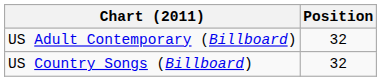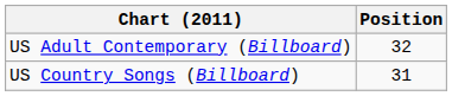US Country Songs (Billboard) | Position: 32 -> 31
